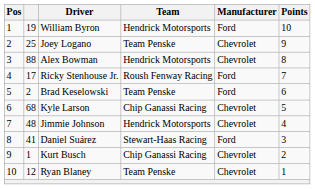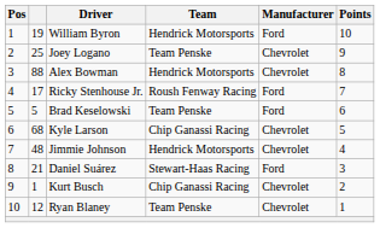Brad Keselowski | column 2: 2 -> 5
Daniel Suárez | column 2: 41 -> 21
